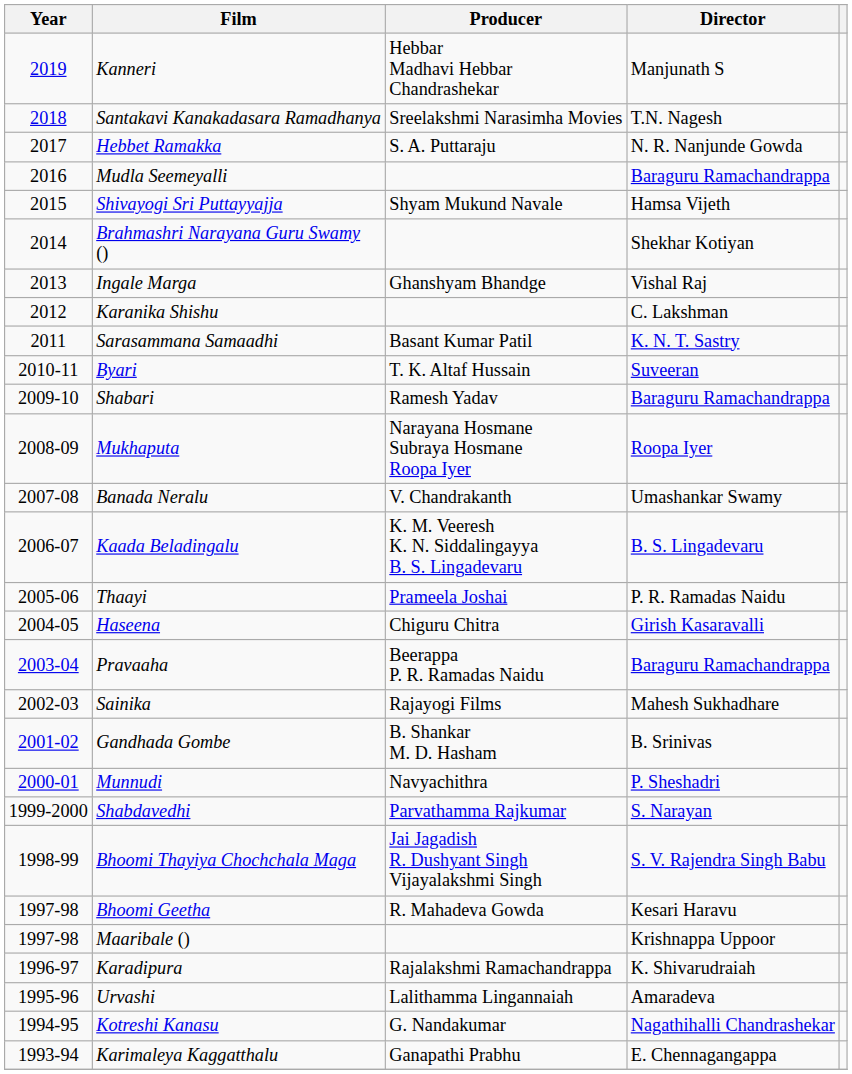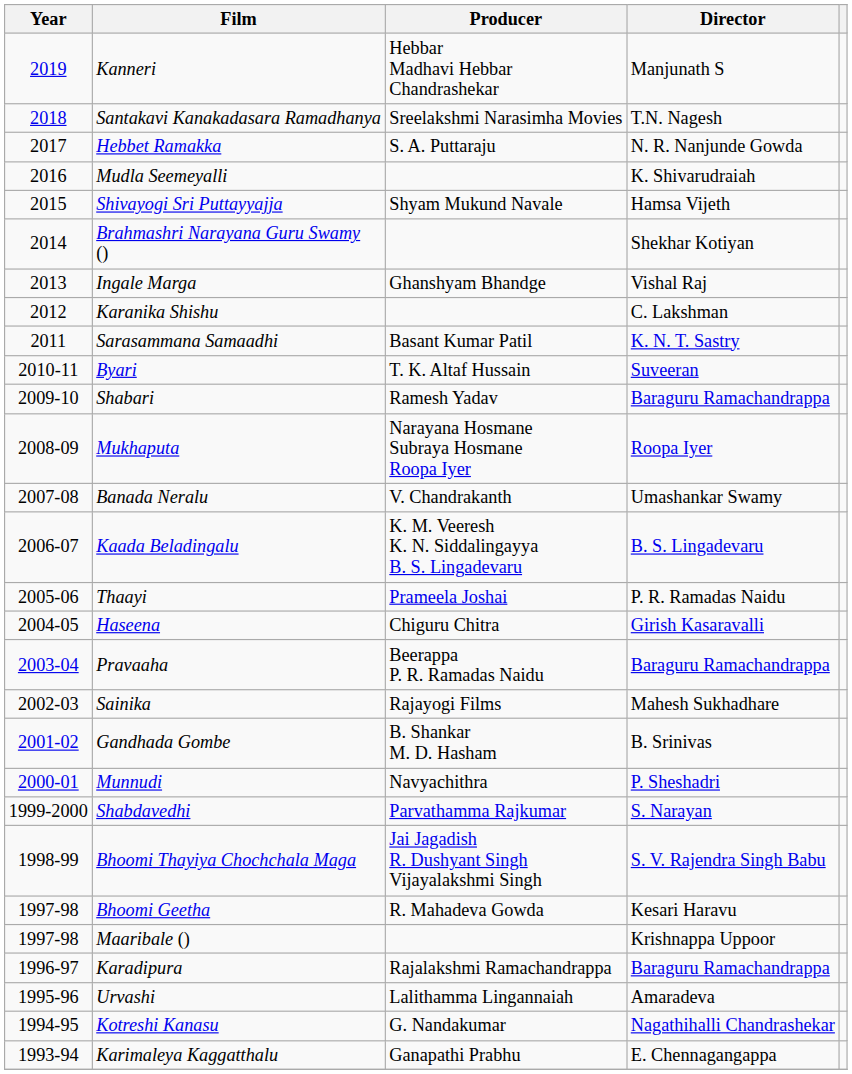Mudla Seemeyalli | Director: Baraguru Ramachandrappa -> K. Shivarudraiah
Karadipura | Director: K. Shivarudraiah -> Baraguru Ramachandrappa
